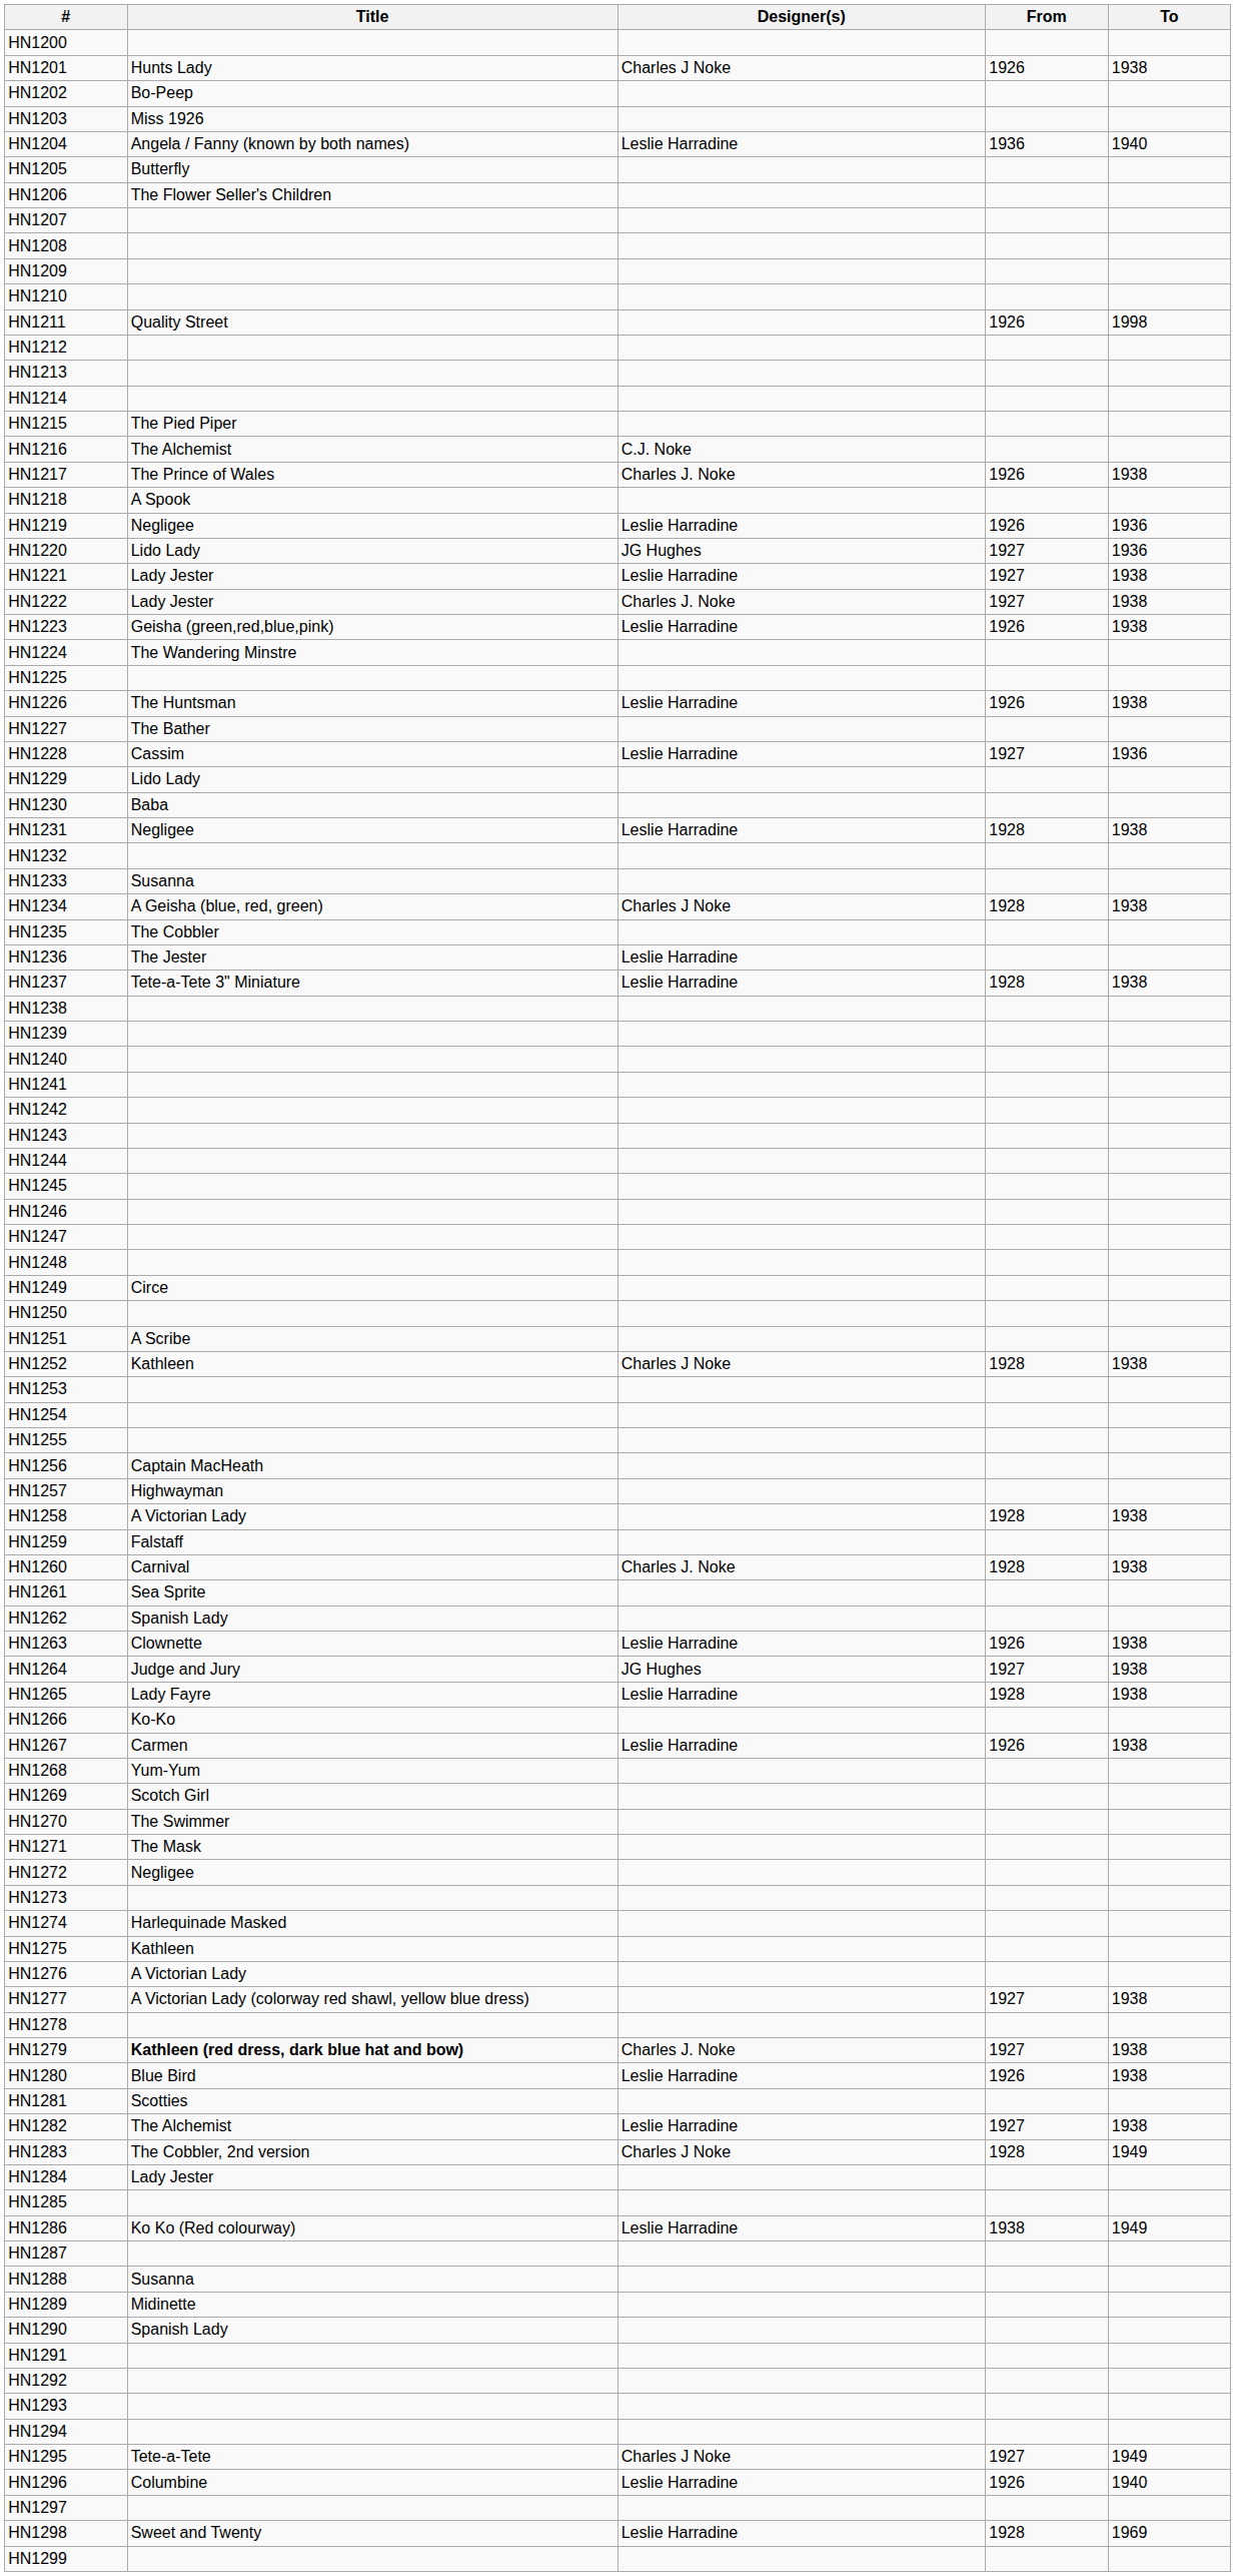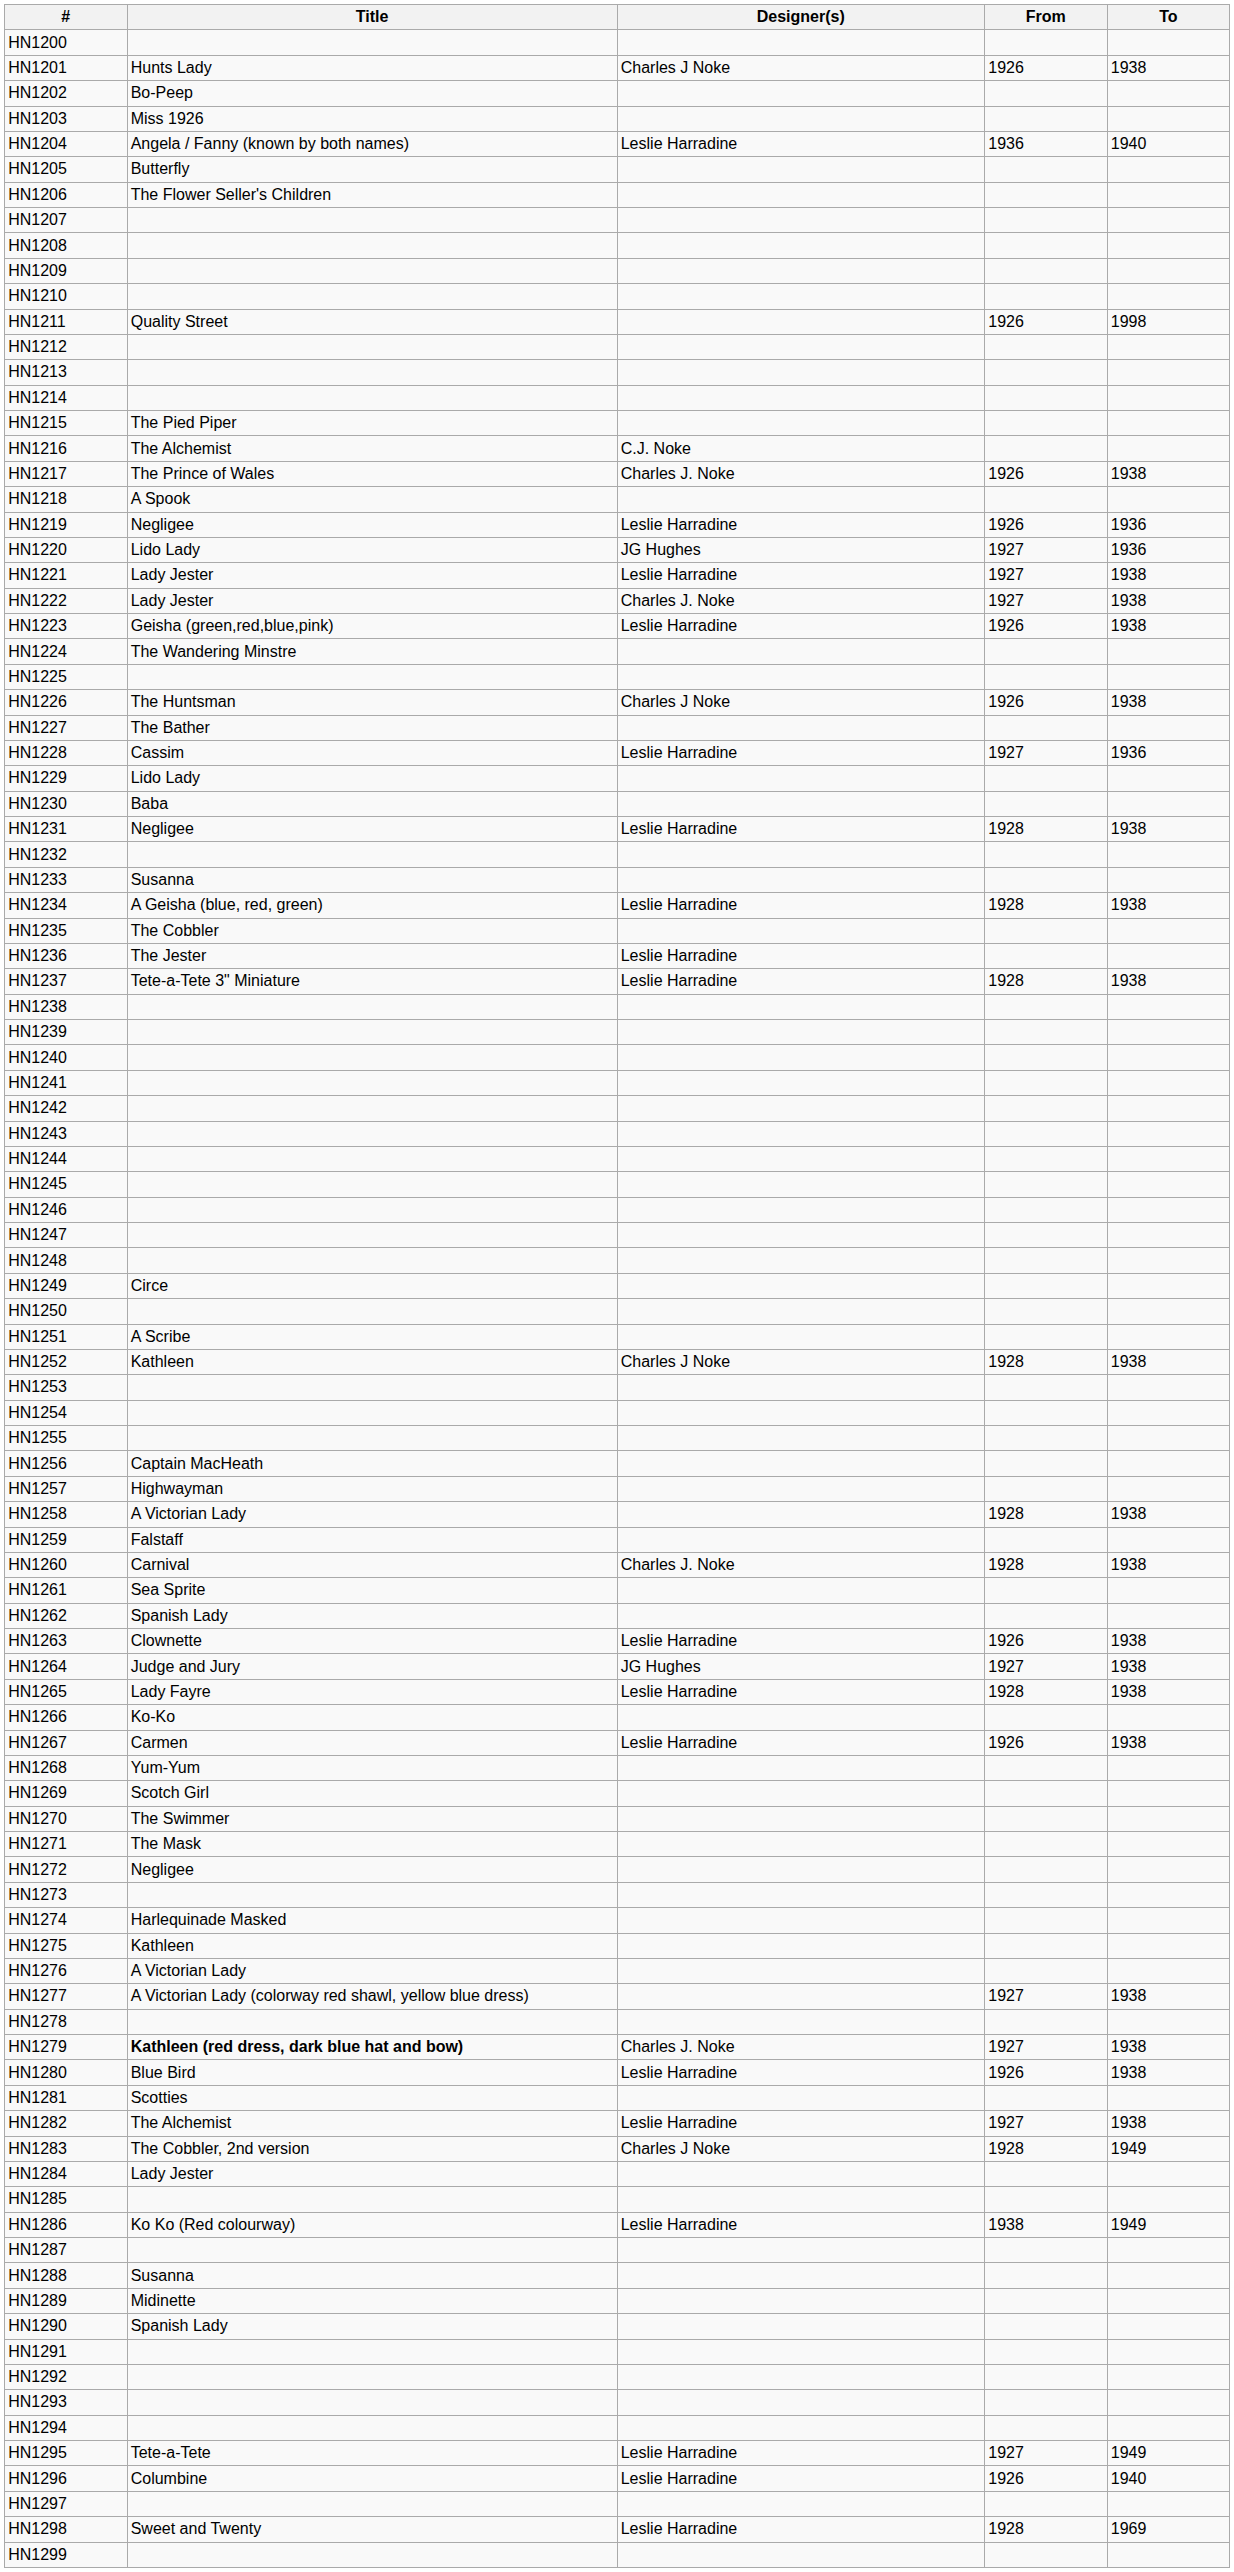HN1226 | Designer(s): Leslie Harradine -> Charles J Noke
HN1234 | Designer(s): Charles J Noke -> Leslie Harradine
HN1295 | Designer(s): Charles J Noke -> Leslie Harradine
